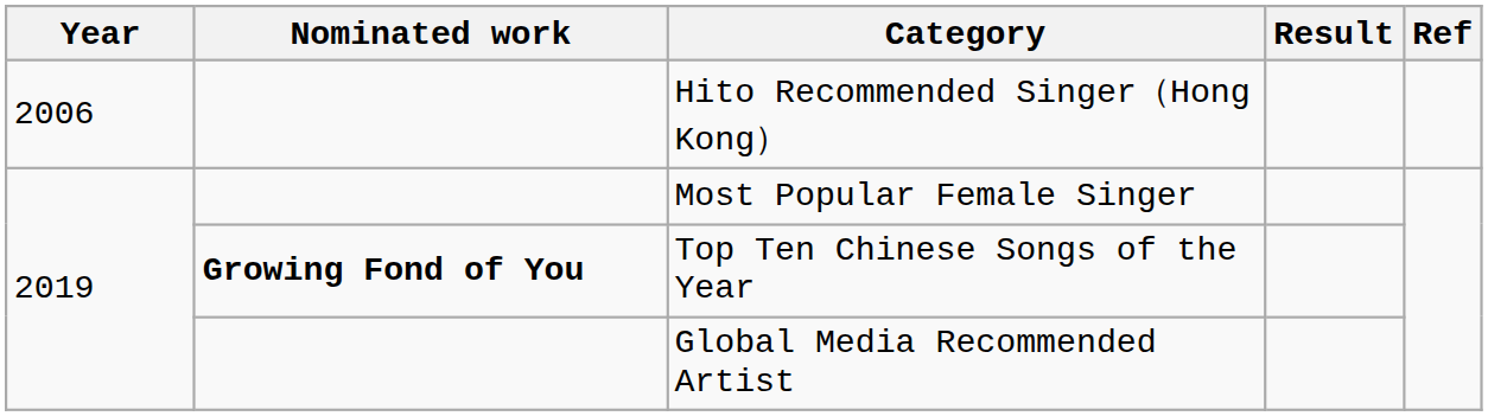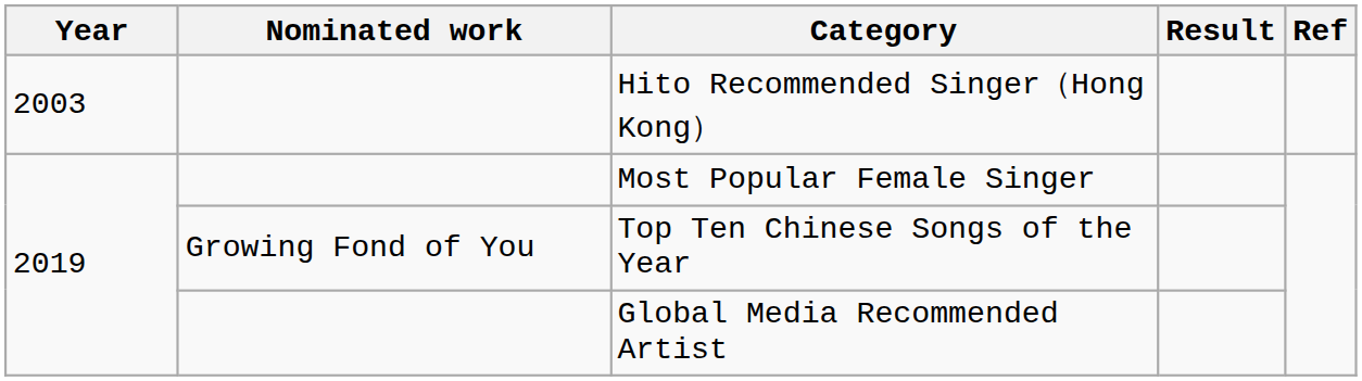Hito Recommended Singer（Hong Kong） | Year: 2006 -> 2003
Top Ten Chinese Songs of the Year | Nominated work: bold -> normal
